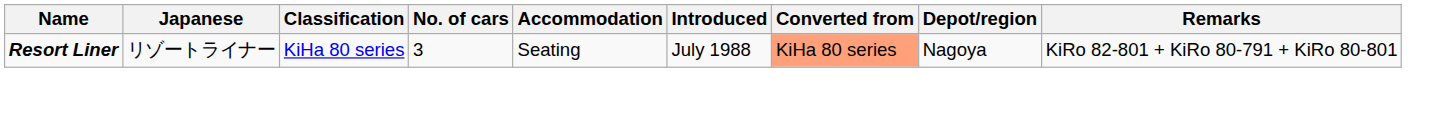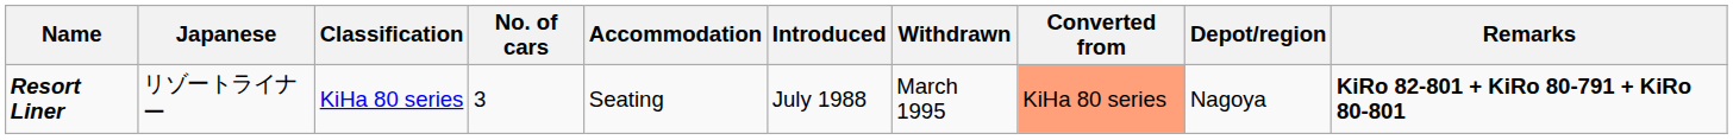+ column: Withdrawn | March 1995
Resort Liner | Remarks: normal -> bold
